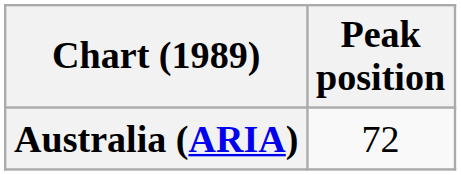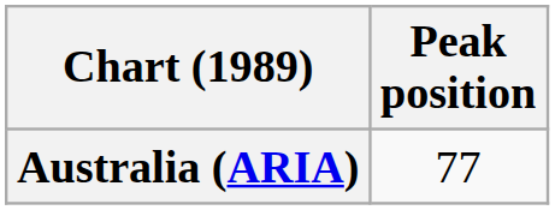Australia (ARIA) | Peak position: 72 -> 77
